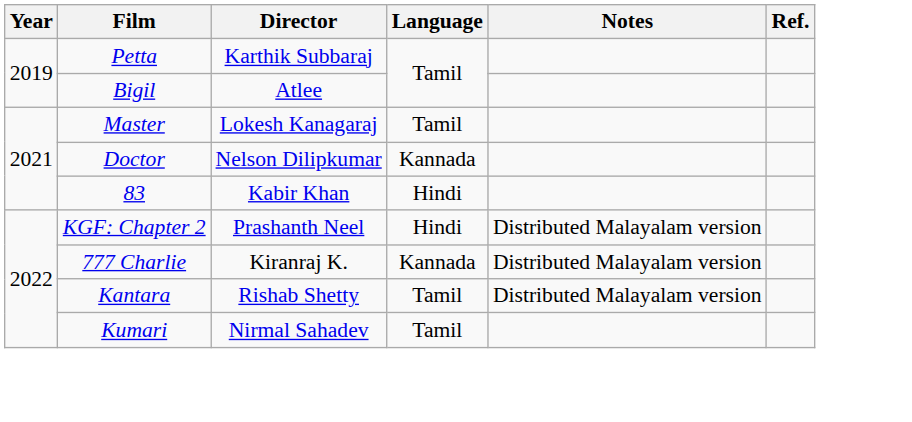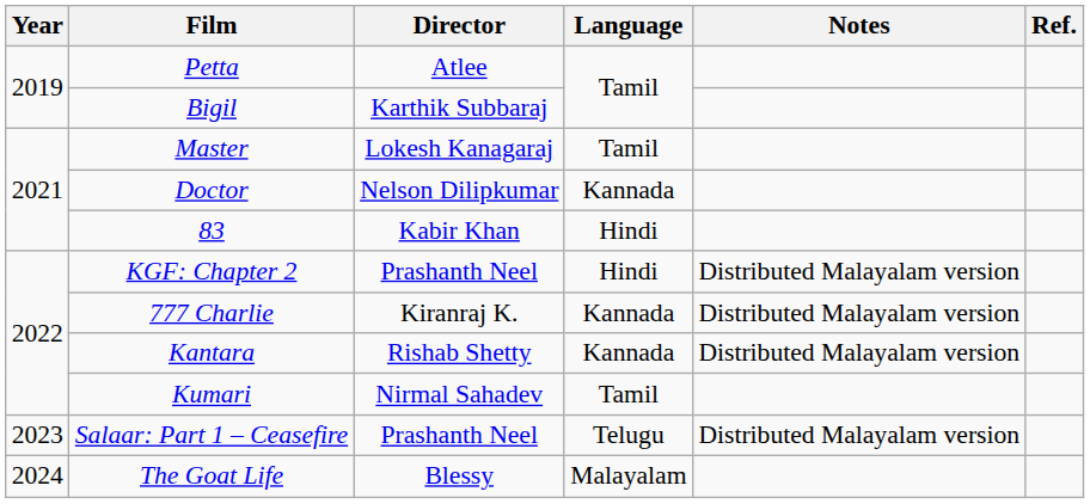Petta | Director: Karthik Subbaraj -> Atlee
Bigil | Director: Atlee -> Karthik Subbaraj
Kantara | Language: Tamil -> Kannada
+ row: 2023 | Salaar: Part 1 – Ceasefire | Prashanth Neel | Telugu | Distributed Malayalam version
+ row: 2024 | The Goat Life | Blessy | Malayalam
